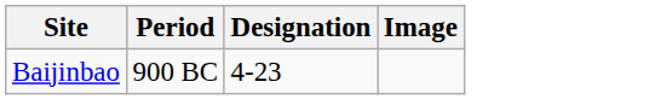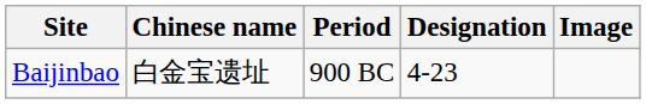+ column: Chinese name | 白金宝遗址
